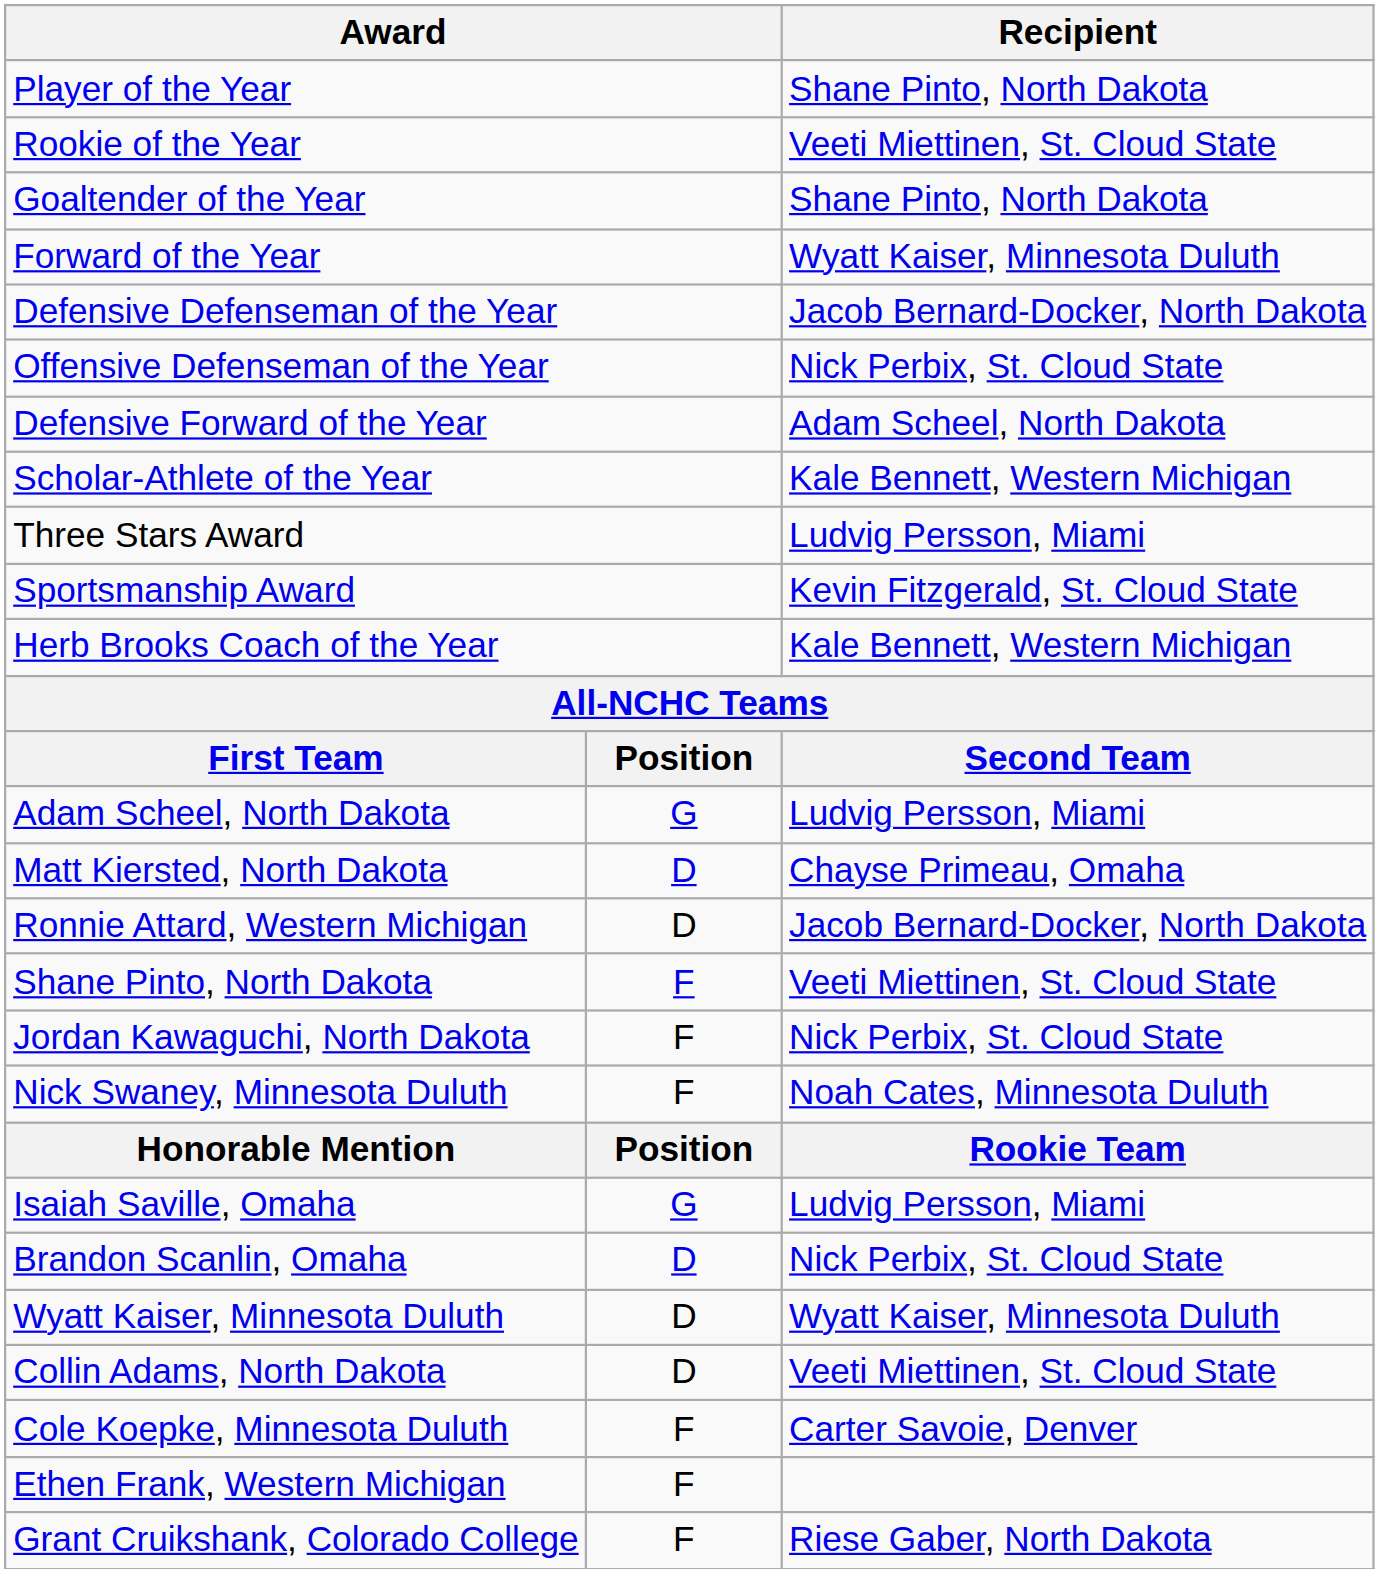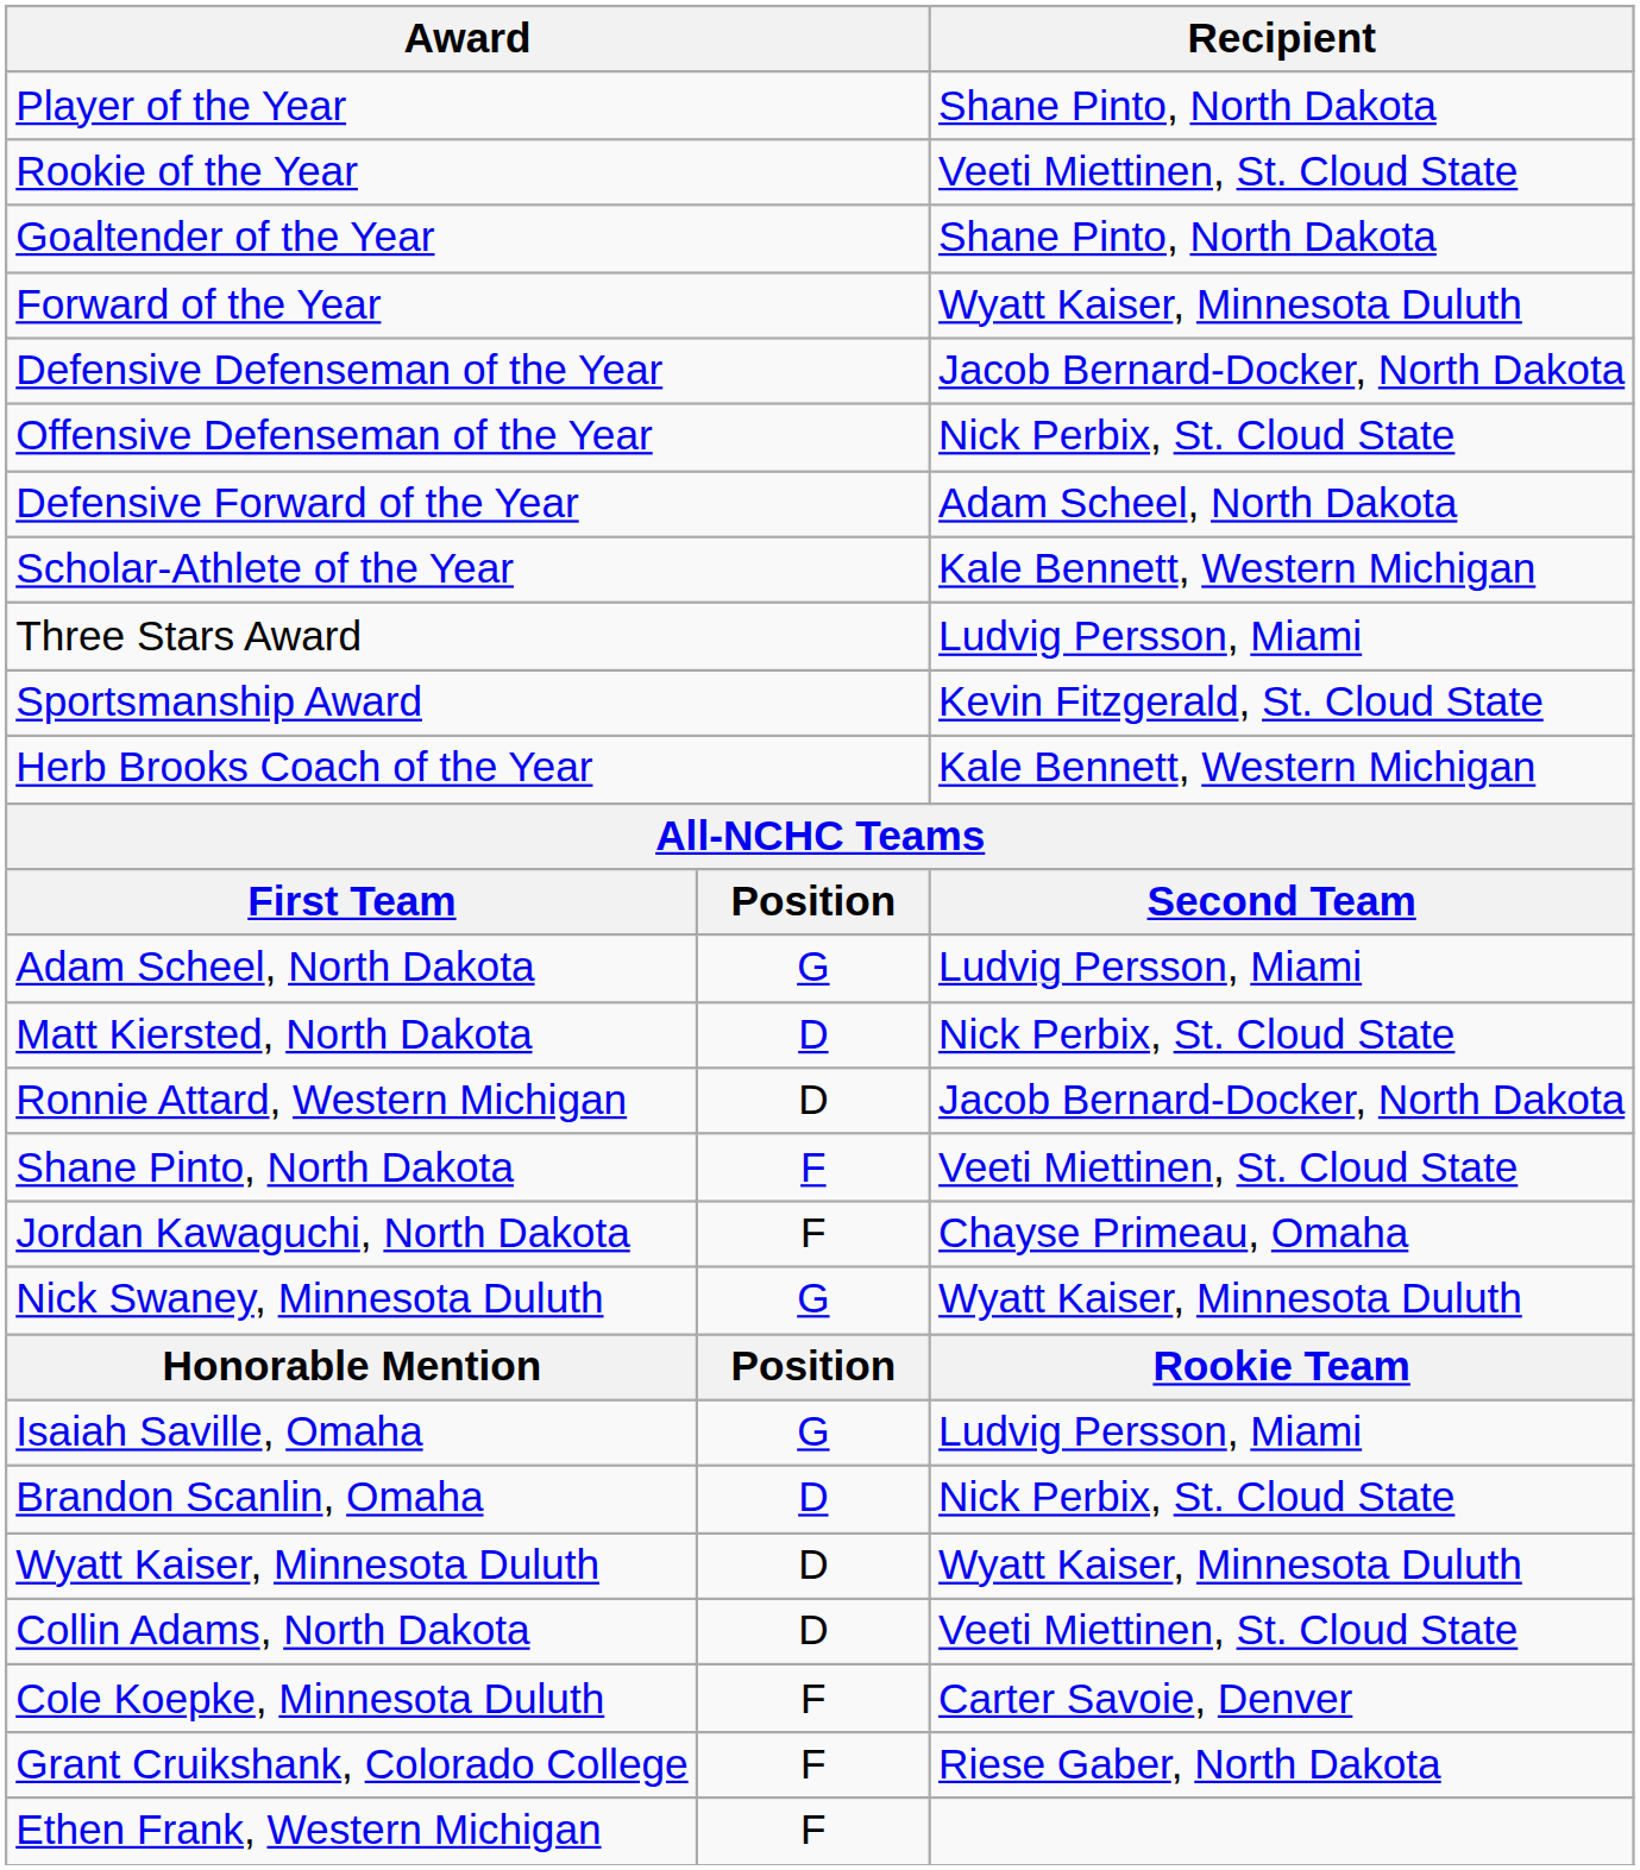Matt Kiersted, North Dakota | Recipient: Chayse Primeau, Omaha -> Nick Perbix, St. Cloud State
Jordan Kawaguchi, North Dakota | Recipient: Nick Perbix, St. Cloud State -> Chayse Primeau, Omaha
Nick Swaney, Minnesota Duluth | column 2: F -> G
Nick Swaney, Minnesota Duluth | Recipient: Noah Cates, Minnesota Duluth -> Wyatt Kaiser, Minnesota Duluth
rows swapped: Grant Cruikshank, Colorado College <-> Ethen Frank, Western Michigan
